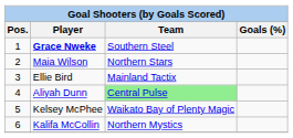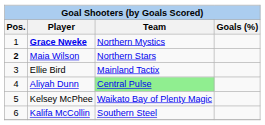Grace Nweke | Team: Southern Steel -> Northern Mystics
Maia Wilson | Pos.: normal -> bold
Kalifa McCollin | Team: Northern Mystics -> Southern Steel
